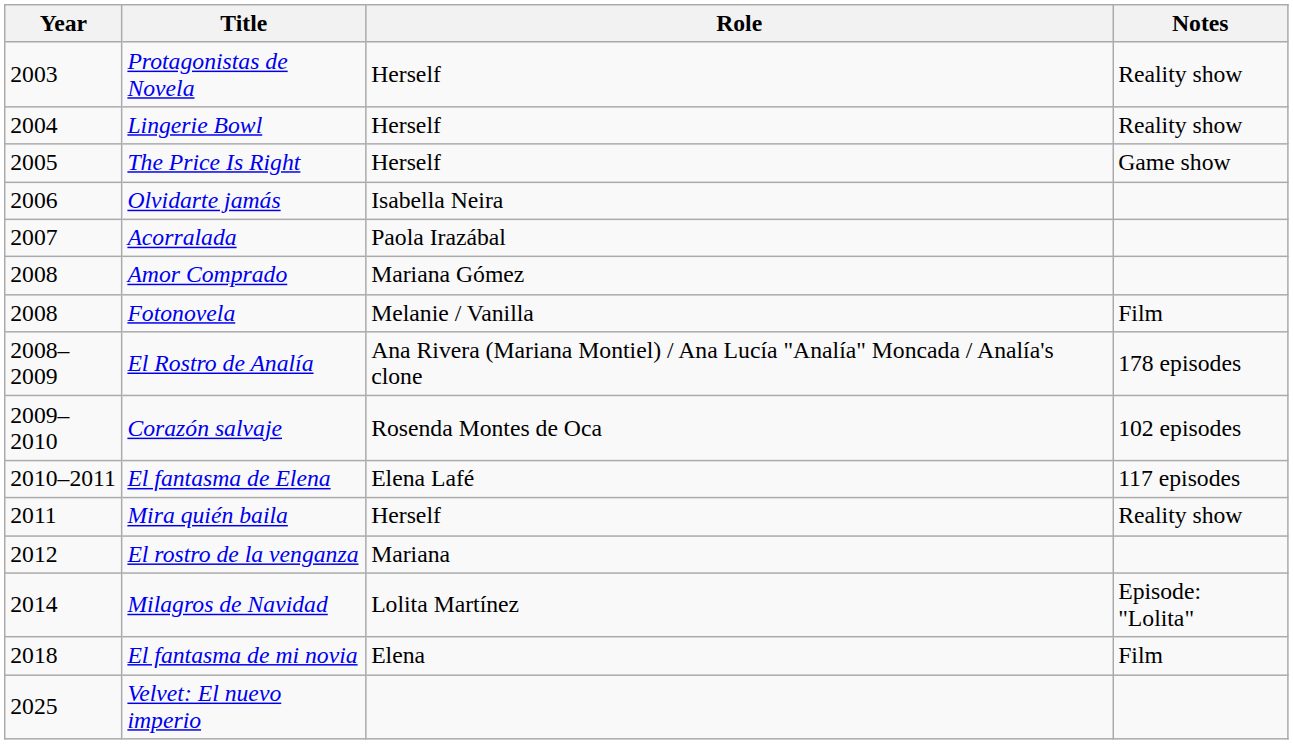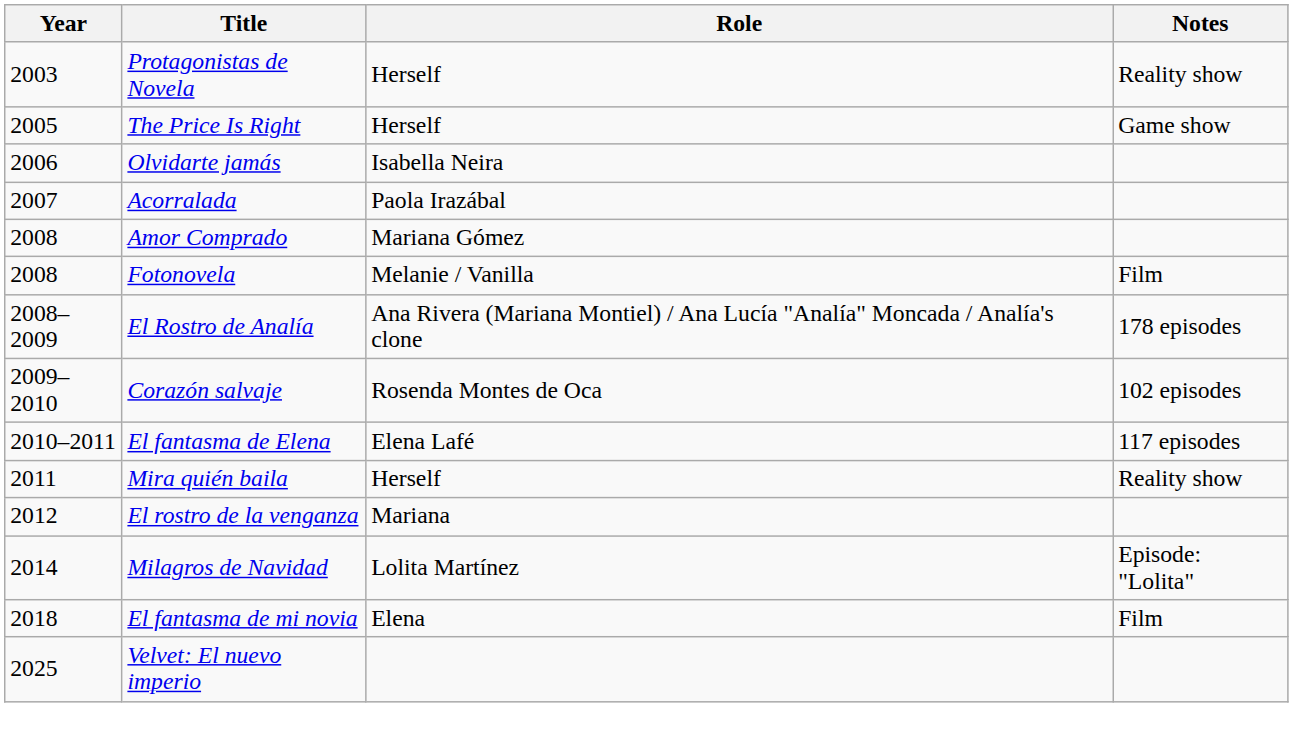- row: 2004 | Lingerie Bowl | Herself | Reality show
